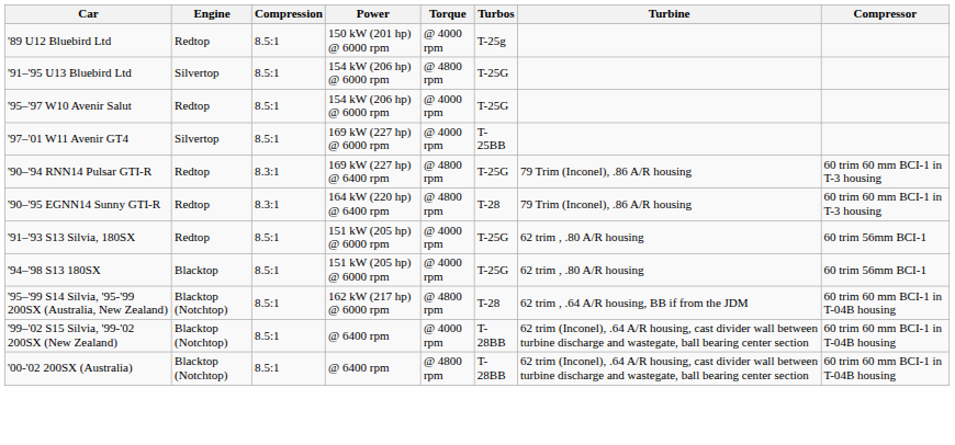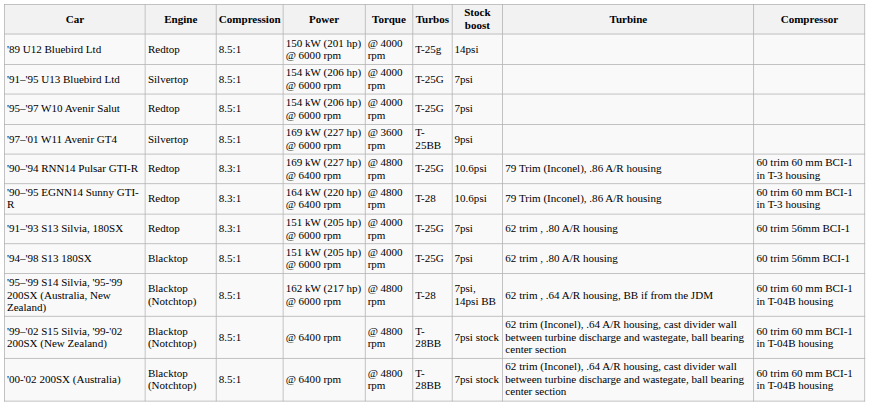+ column: Stock boost | 14psi | 7psi | 7psi | 9psi | 10.6psi | 10.6psi | 7psi | 7psi | 7psi, 14psi BB | 7psi stock | 7psi stock
'91–'95 U13 Bluebird Ltd | Torque: @ 4800 rpm -> @ 4000 rpm
'97–'01 W11 Avenir GT4 | Torque: @ 4000 rpm -> @ 3600 rpm
'91–'93 S13 Silvia, 180SX | Compression: 8.5:1 -> 8.3:1
'99–'02 S15 Silvia, '99-'02 200SX (New Zealand) | Torque: @ 4000 rpm -> @ 4800 rpm
